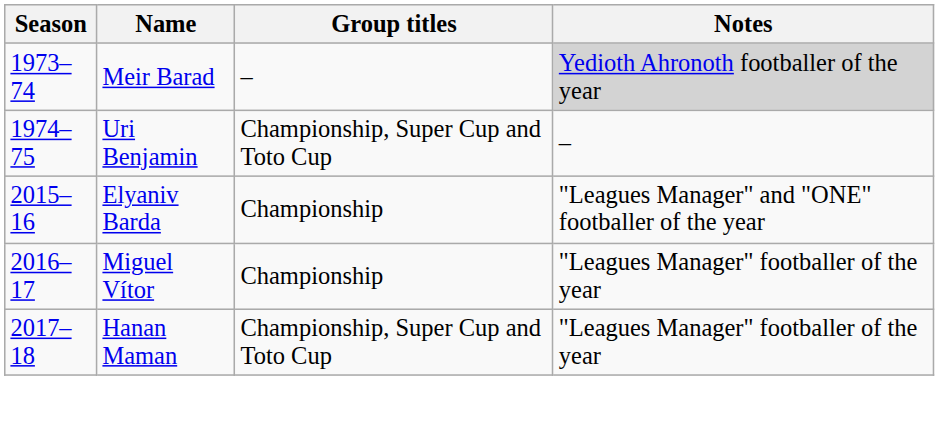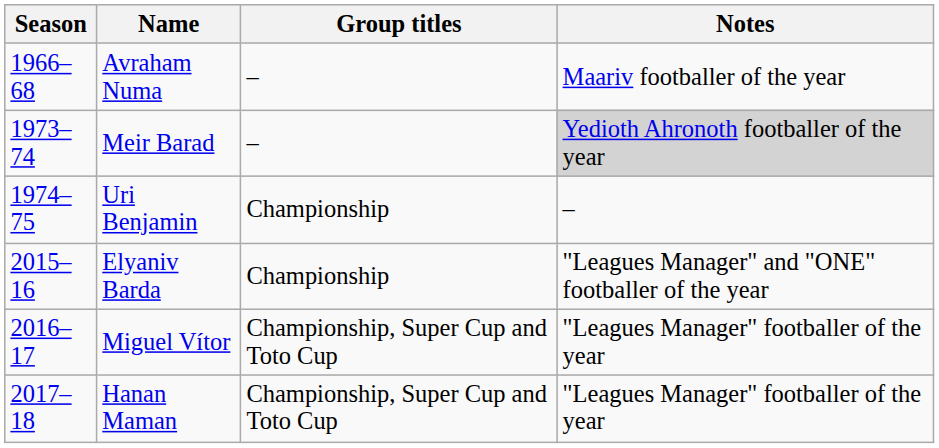+ row: 1966–68 | Avraham Numa | – | Maariv footballer of the year
Uri Benjamin | Group titles: Championship, Super Cup and Toto Cup -> Championship
Miguel Vítor | Group titles: Championship -> Championship, Super Cup and Toto Cup
